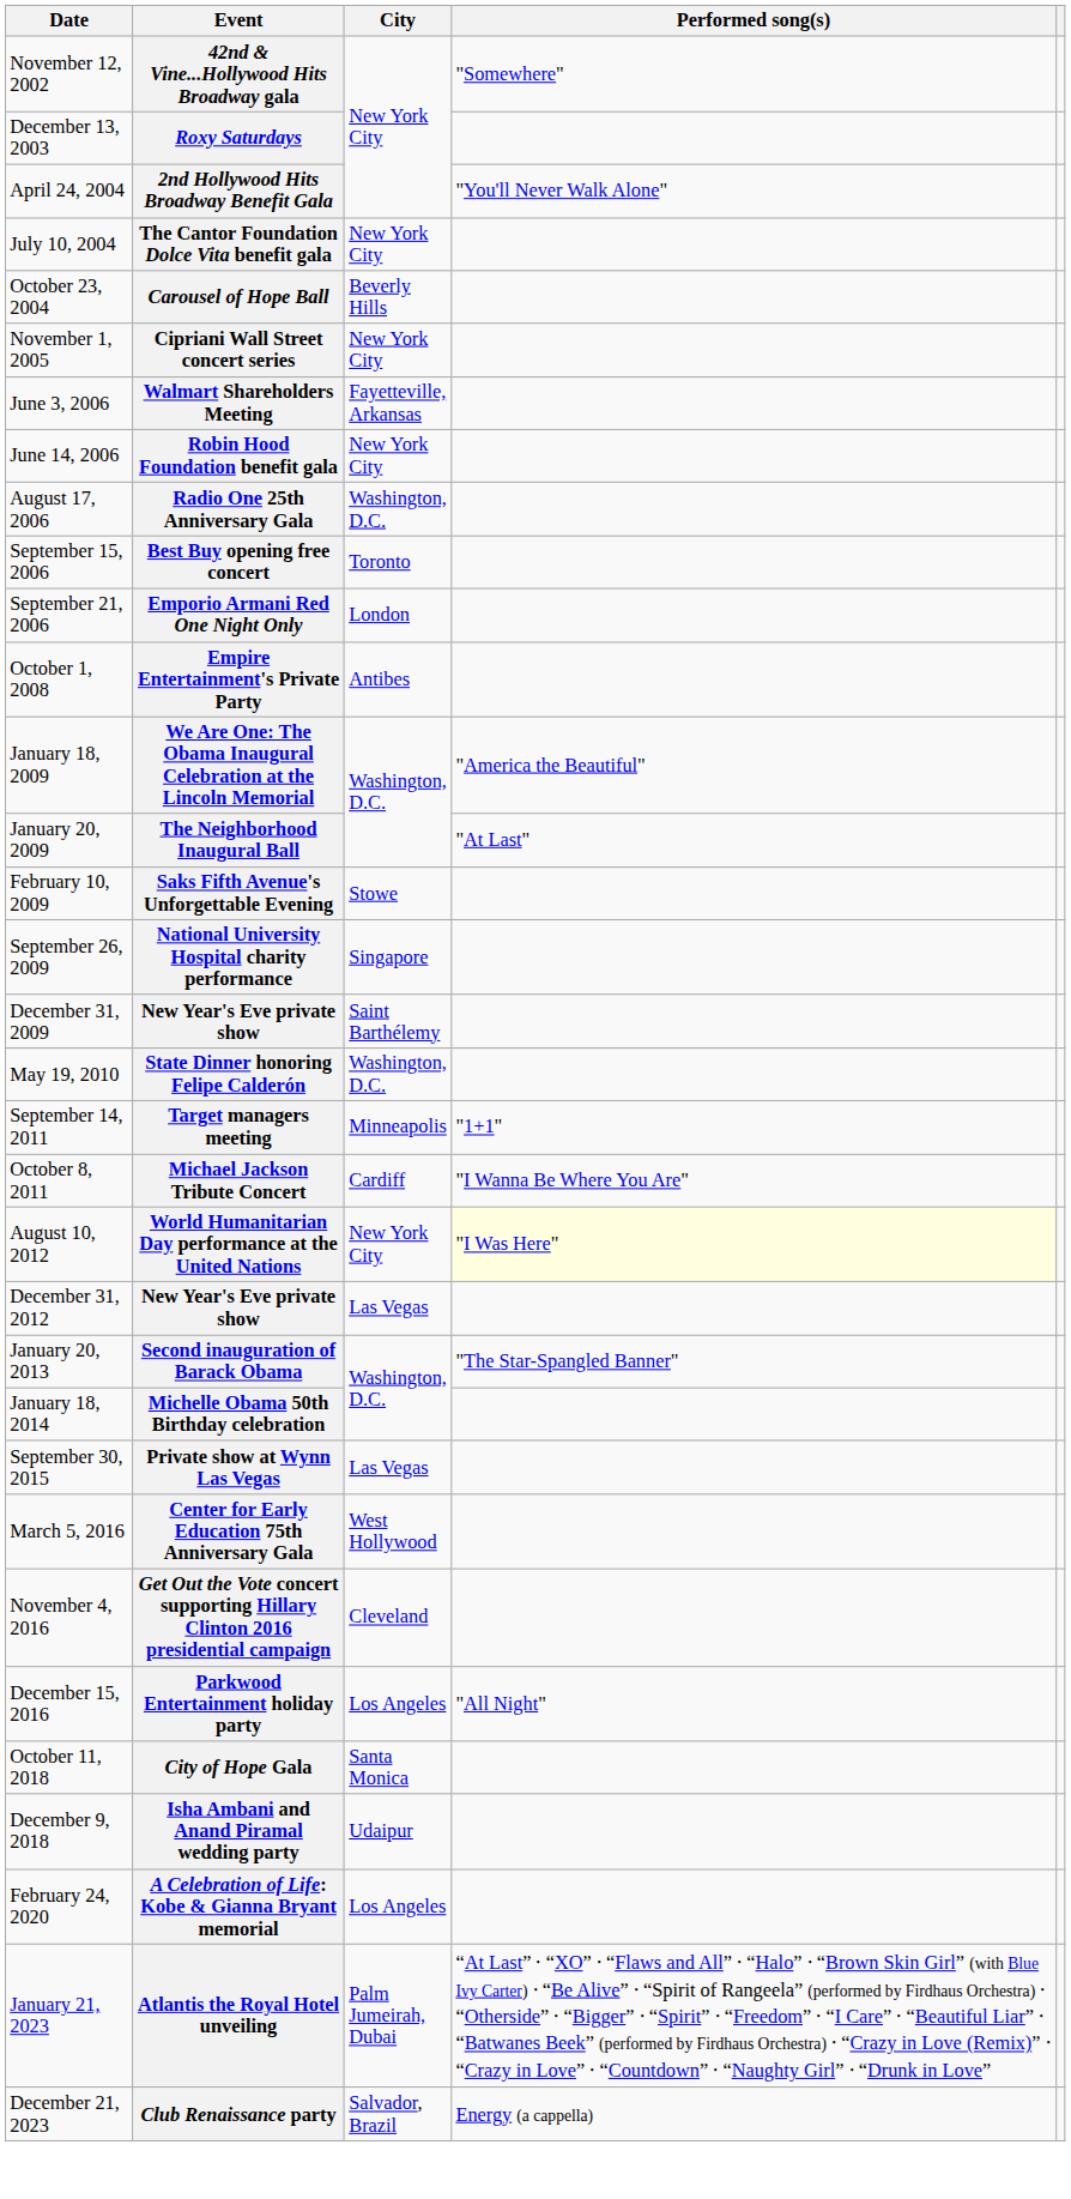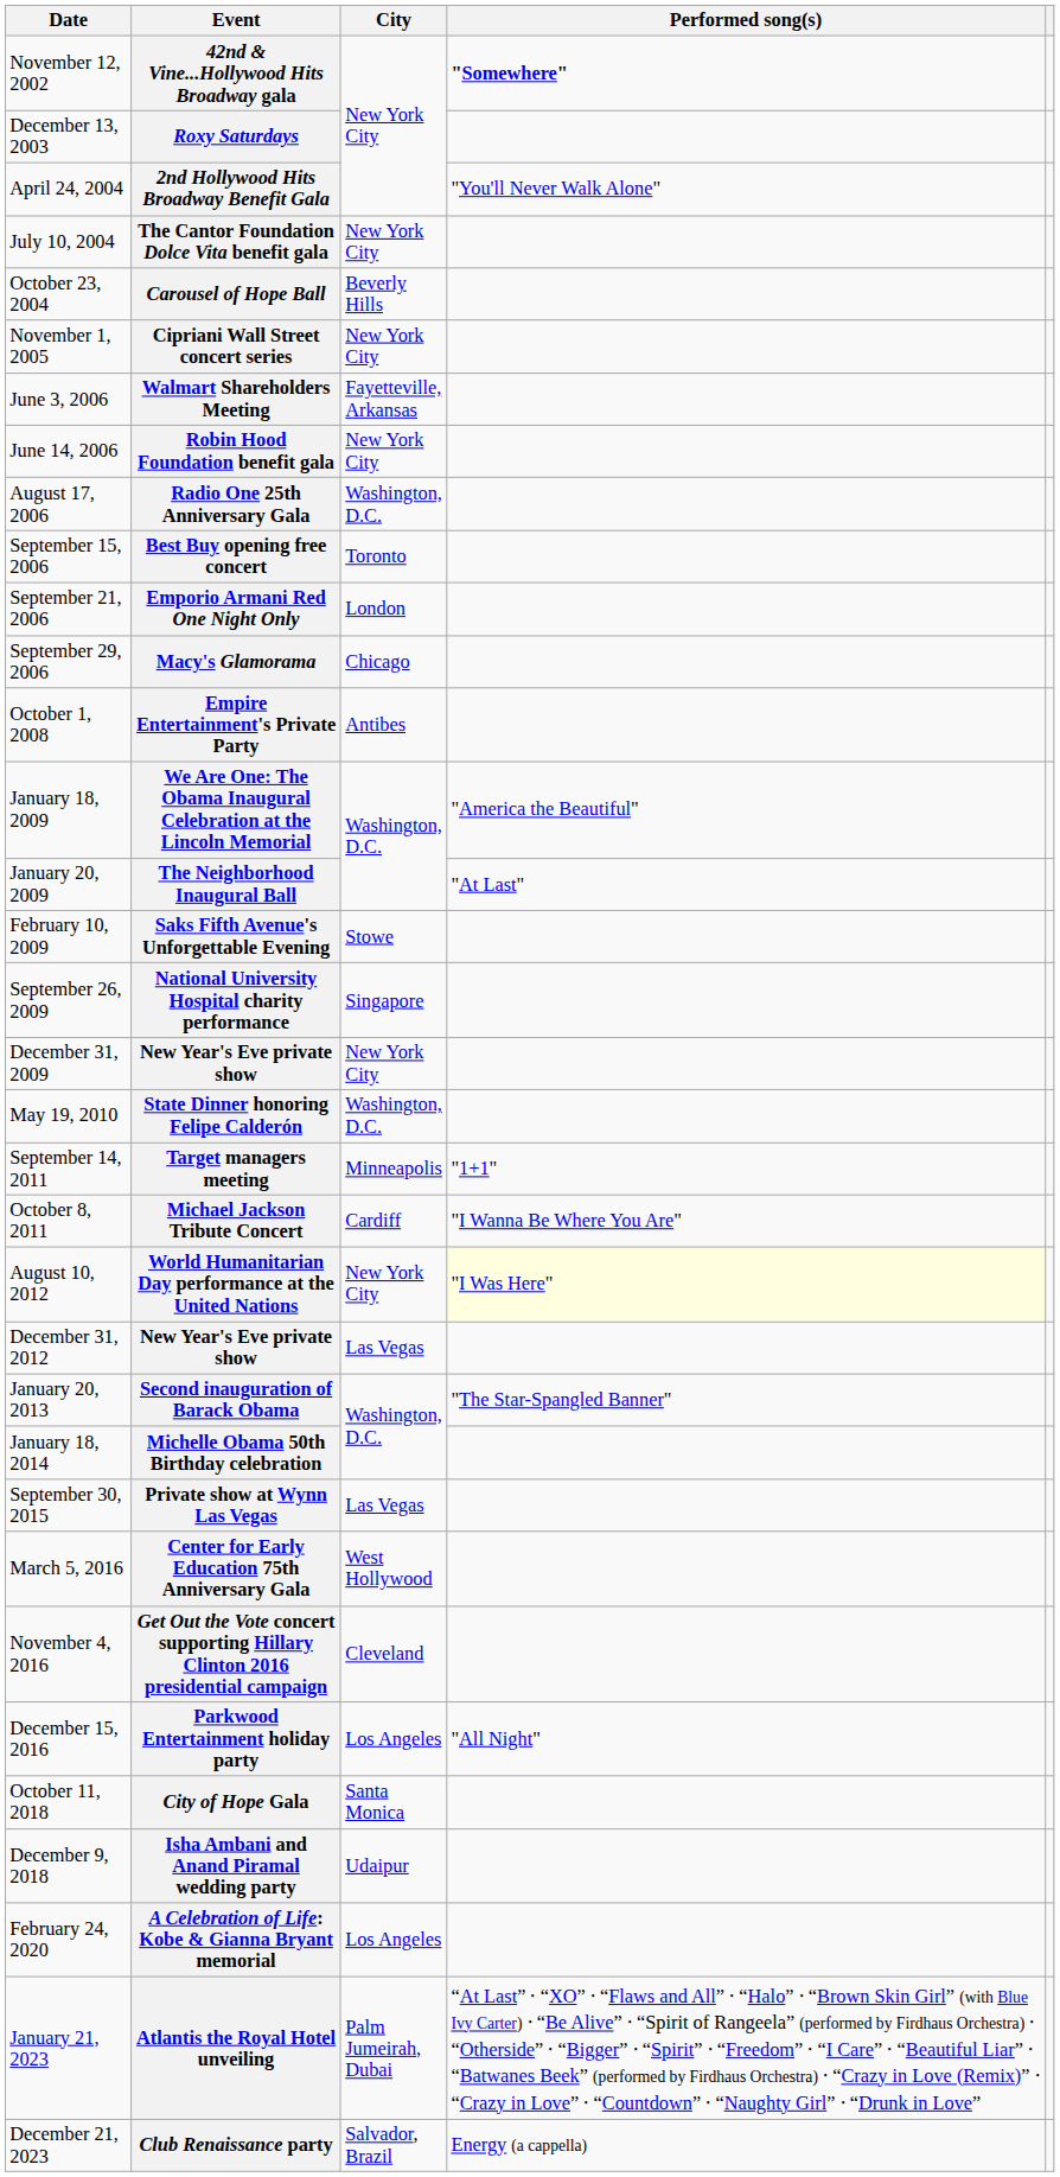November 12, 2002 | Performed song(s): normal -> bold
+ row: September 29, 2006 | Macy's Glamorama | Chicago
December 31, 2009 | City: Saint Barthélemy -> New York City
